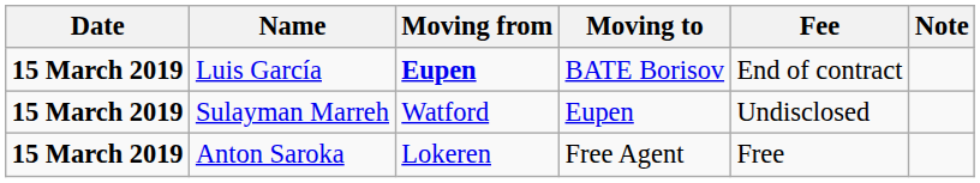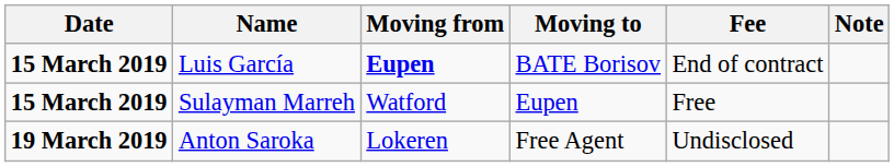Sulayman Marreh | Fee: Undisclosed -> Free
Anton Saroka | Date: 15 March 2019 -> 19 March 2019
Anton Saroka | Fee: Free -> Undisclosed
